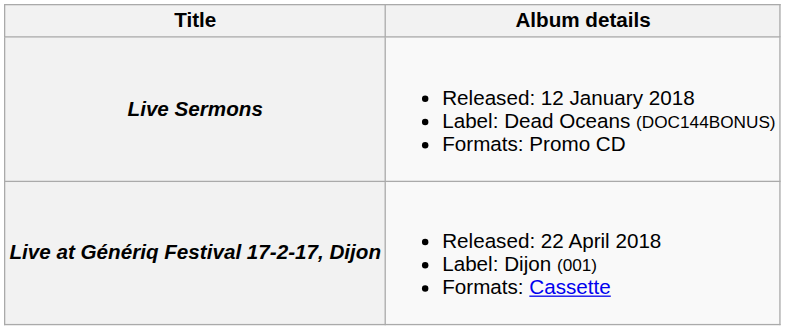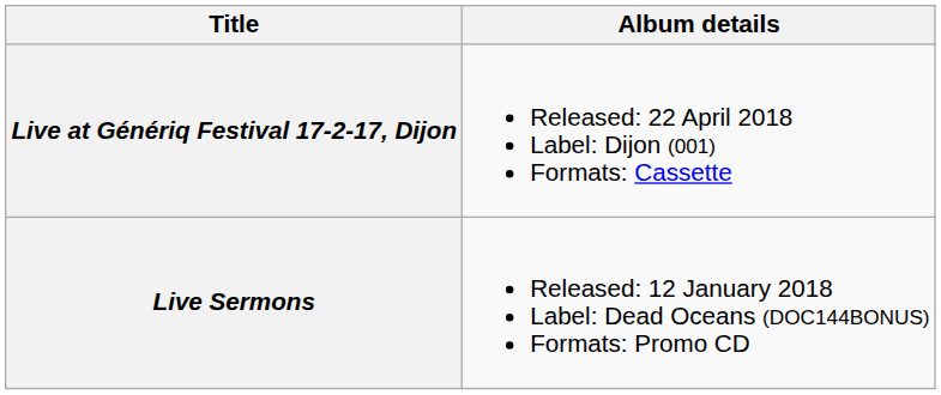rows swapped: Live at Génériq Festival 17-2-17, Dijon <-> Live Sermons
